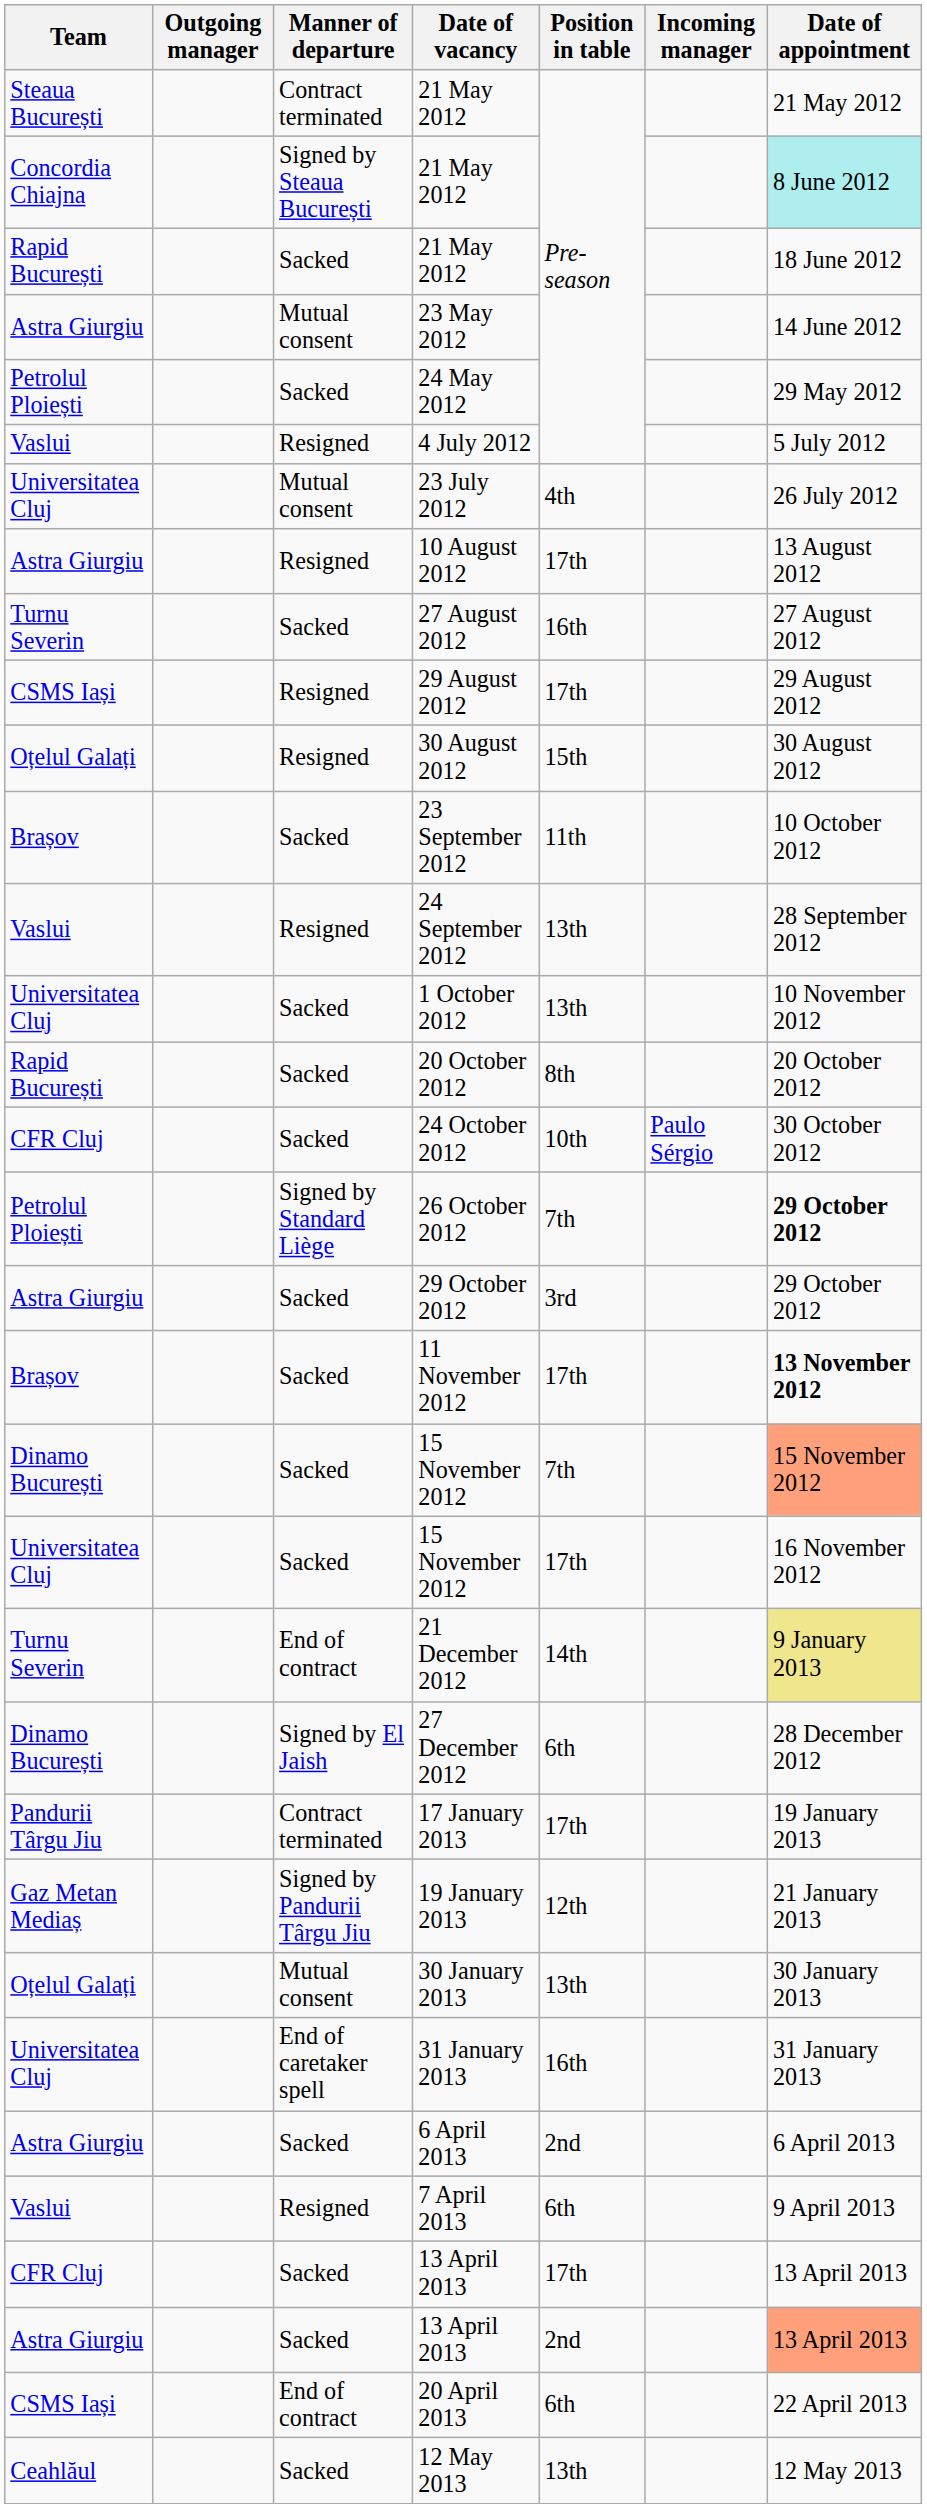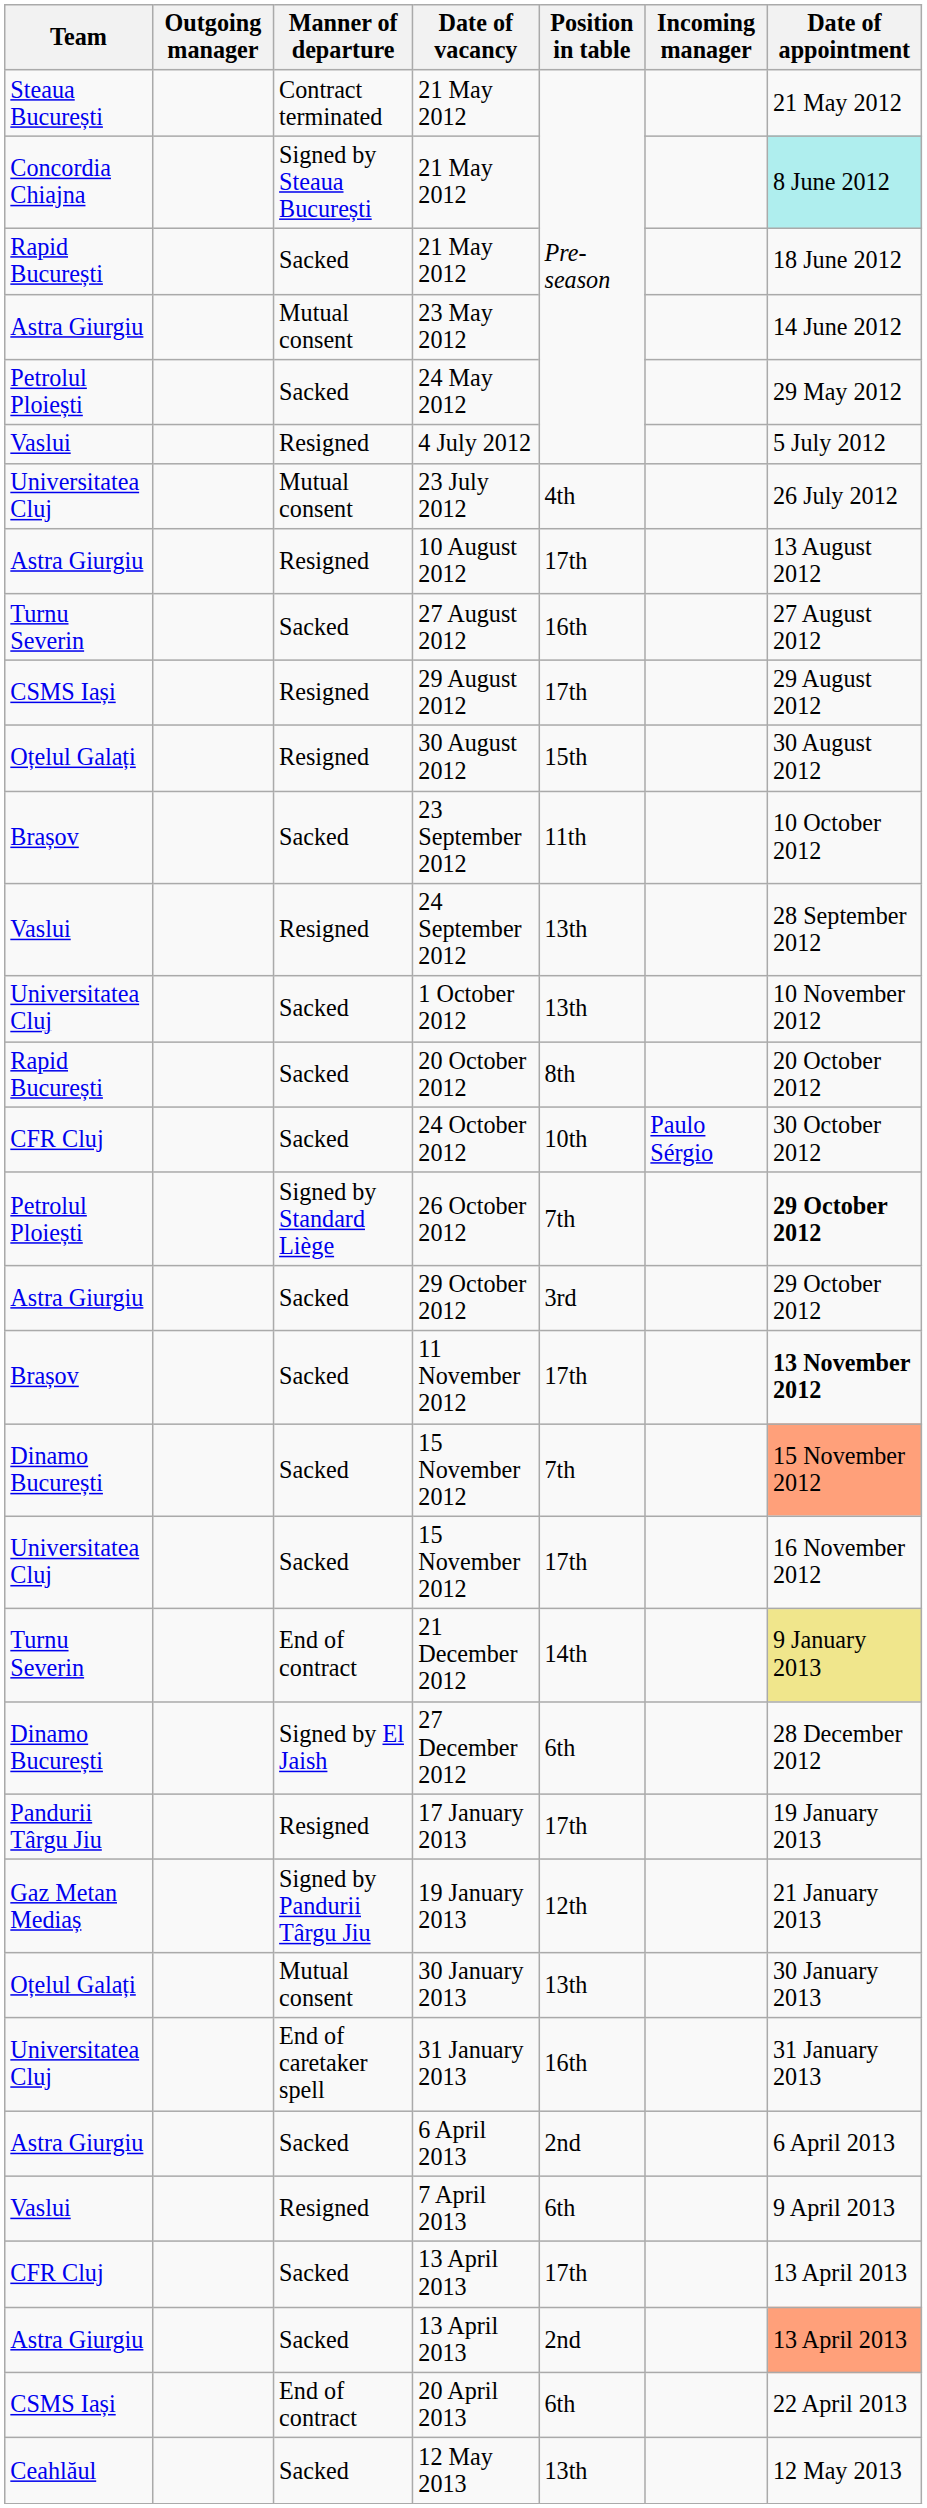17 January 2013 | Manner of departure: Contract terminated -> Resigned
